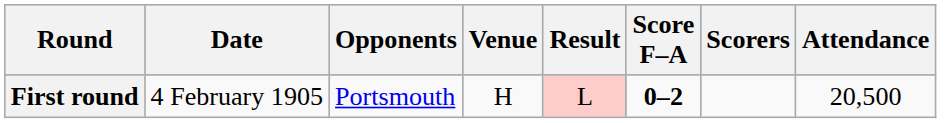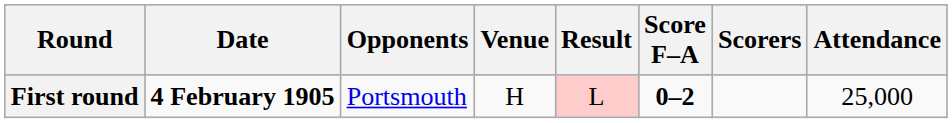First round | Date: normal -> bold
First round | Attendance: 20,500 -> 25,000
